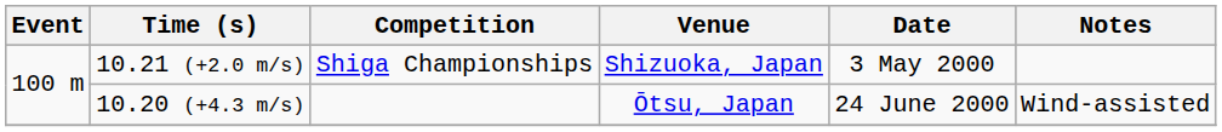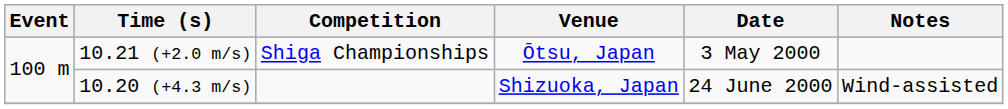10.21 (+2.0 m/s) | Venue: Shizuoka, Japan -> Ōtsu, Japan
10.20 (+4.3 m/s) | Venue: Ōtsu, Japan -> Shizuoka, Japan
